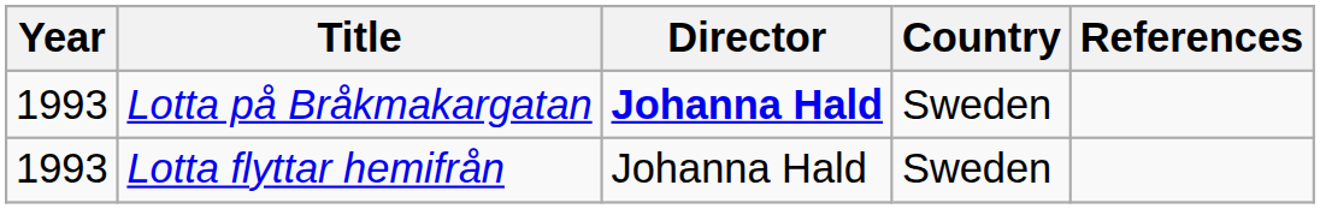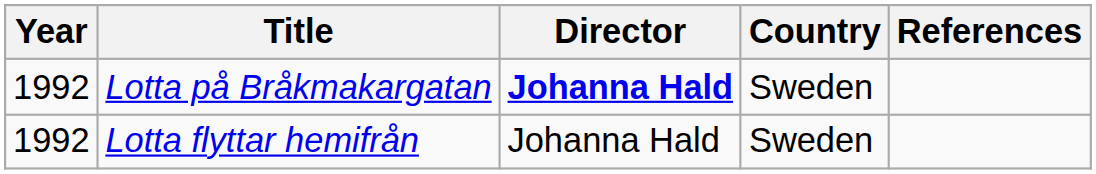Lotta på Bråkmakargatan | Year: 1993 -> 1992
Lotta flyttar hemifrån | Year: 1993 -> 1992
